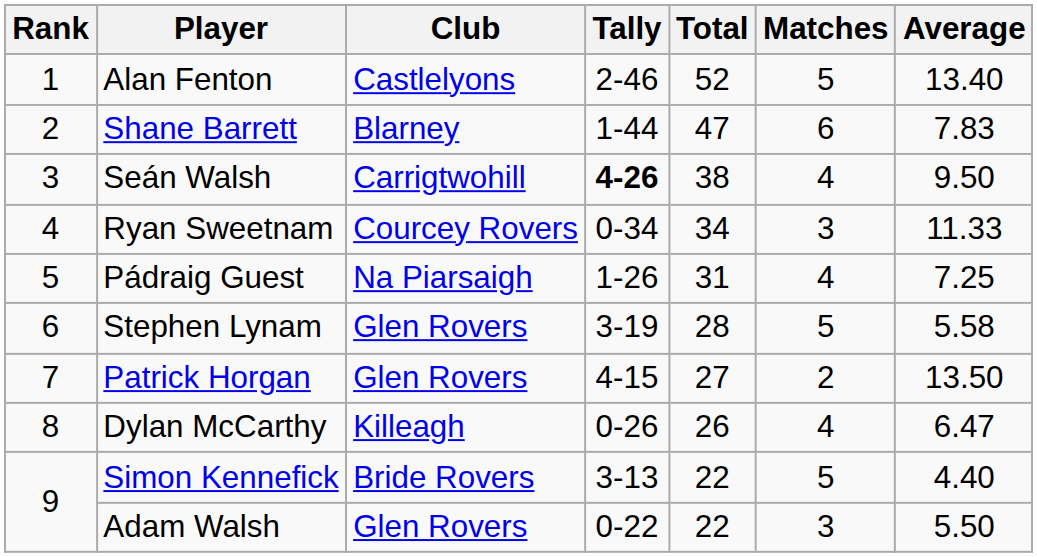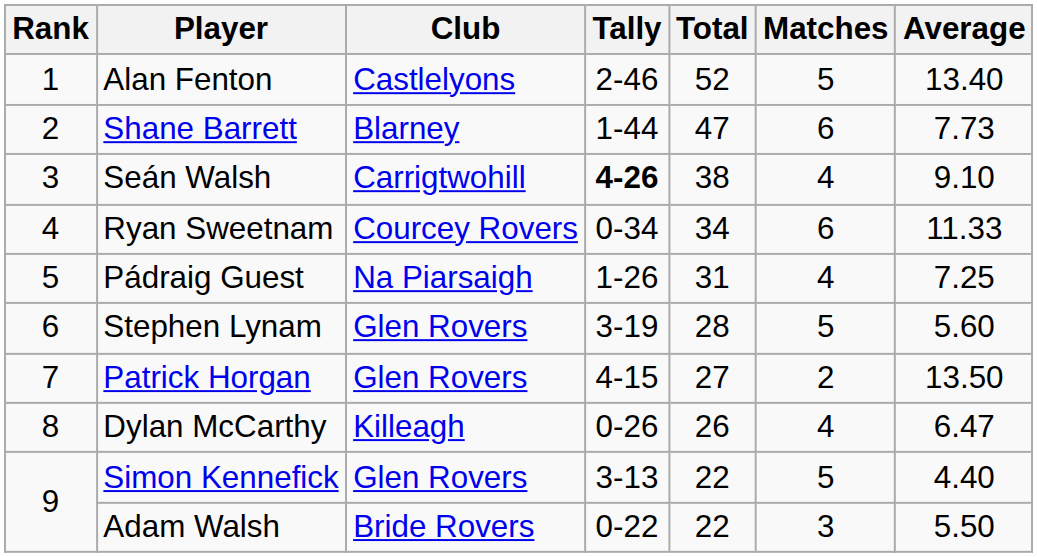Shane Barrett | Average: 7.83 -> 7.73
Seán Walsh | Average: 9.50 -> 9.10
Ryan Sweetnam | Matches: 3 -> 6
Stephen Lynam | Average: 5.58 -> 5.60
Simon Kennefick | Club: Bride Rovers -> Glen Rovers
Adam Walsh | Club: Glen Rovers -> Bride Rovers
